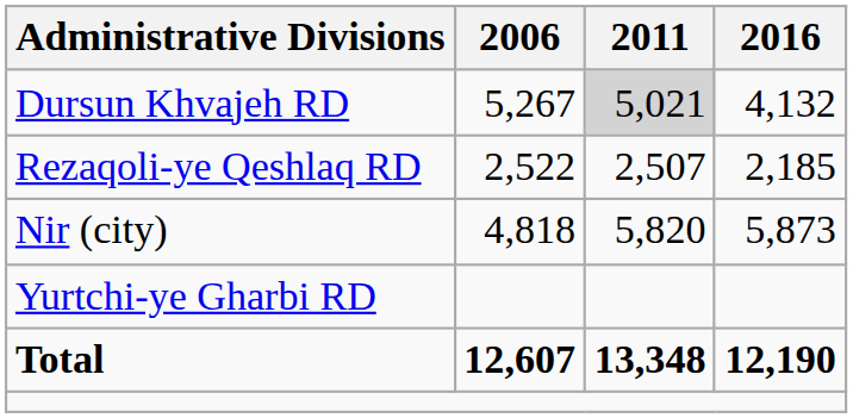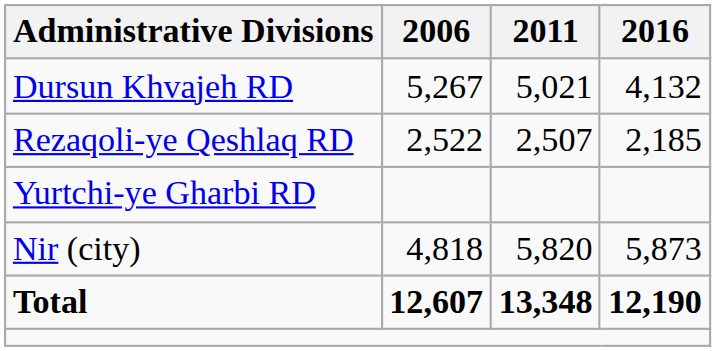Dursun Khvajeh RD | 2011: lightgrey background -> no background
rows swapped: Yurtchi-ye Gharbi RD <-> Nir (city)
